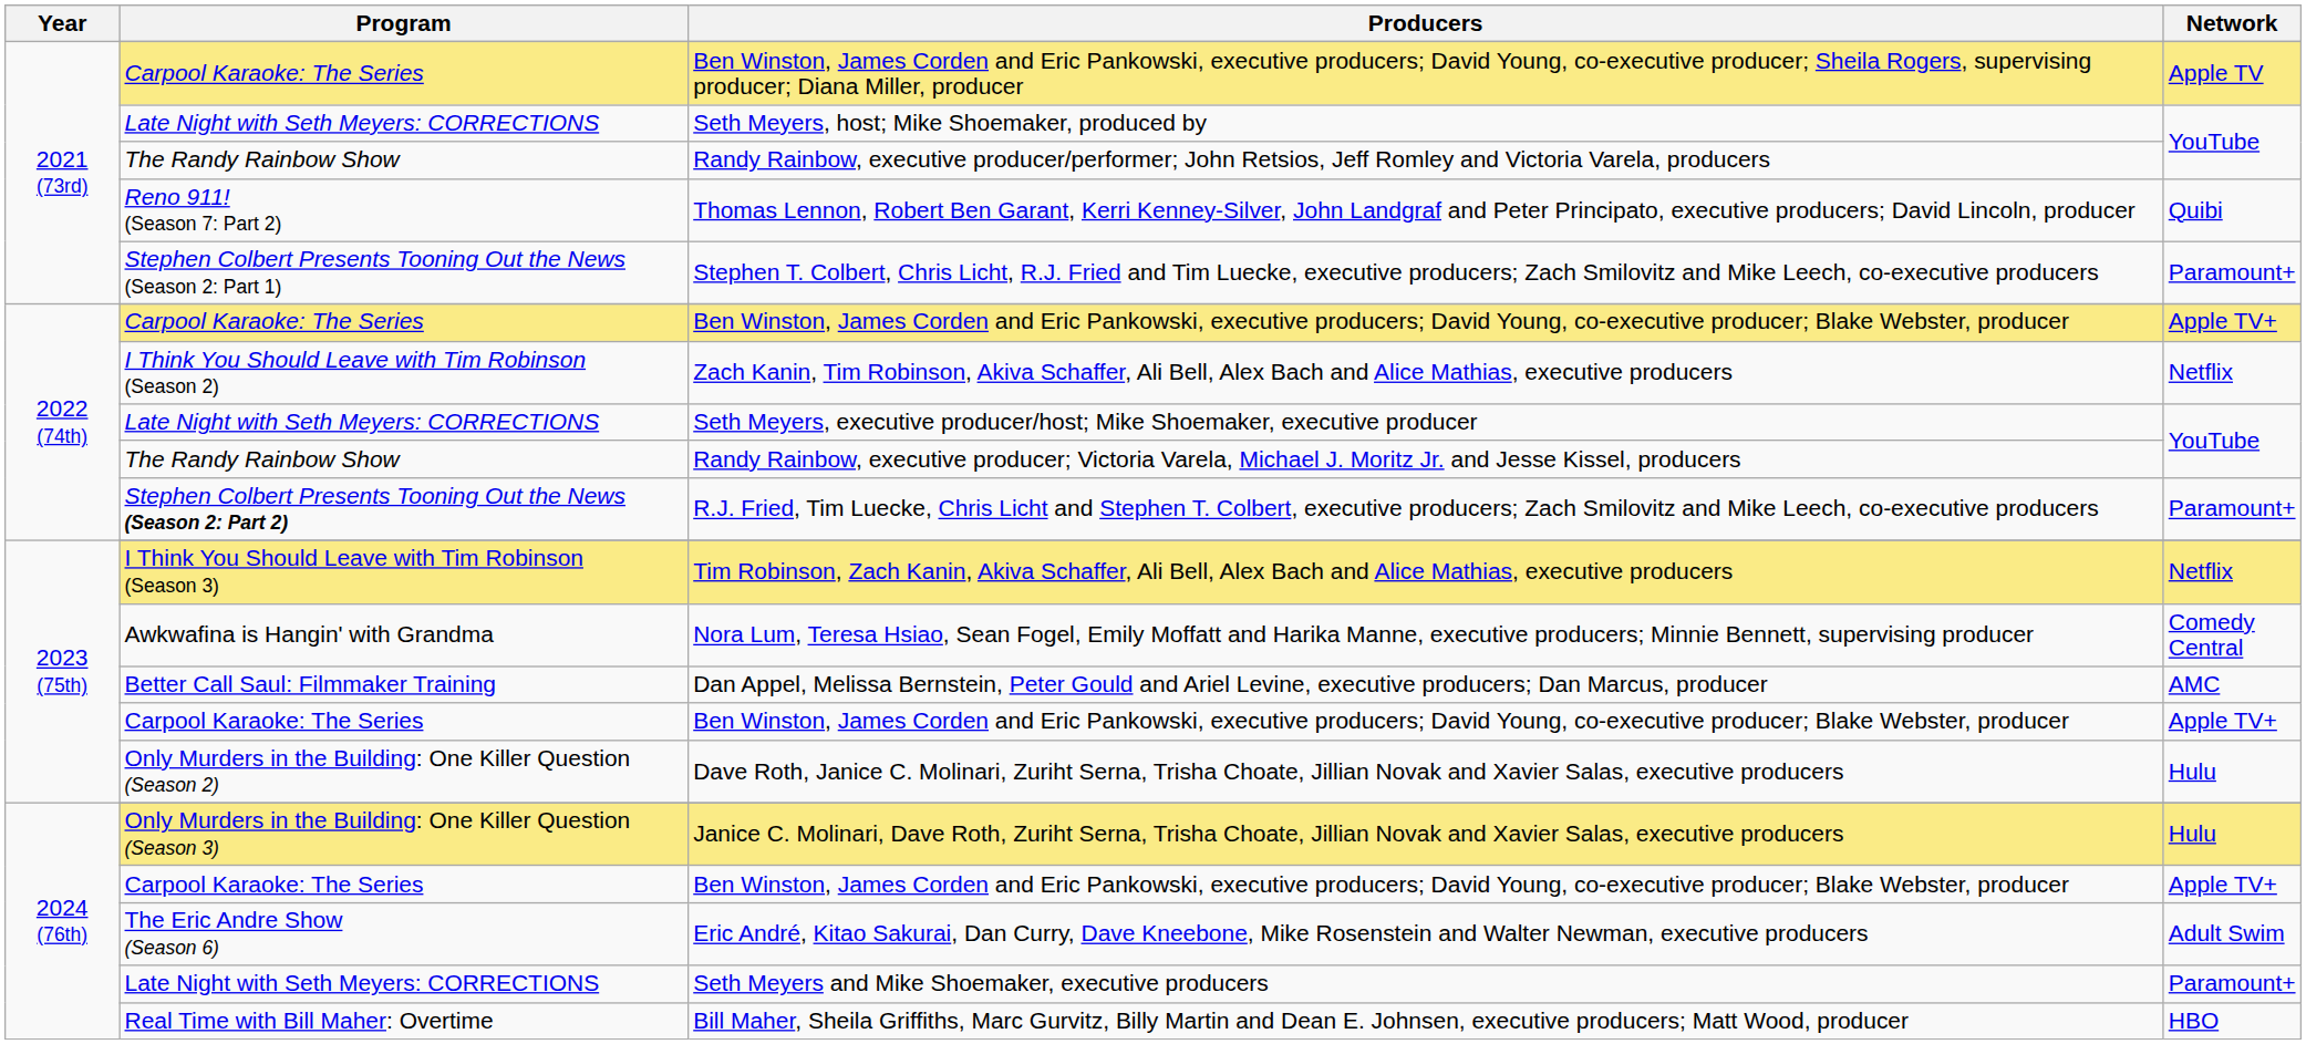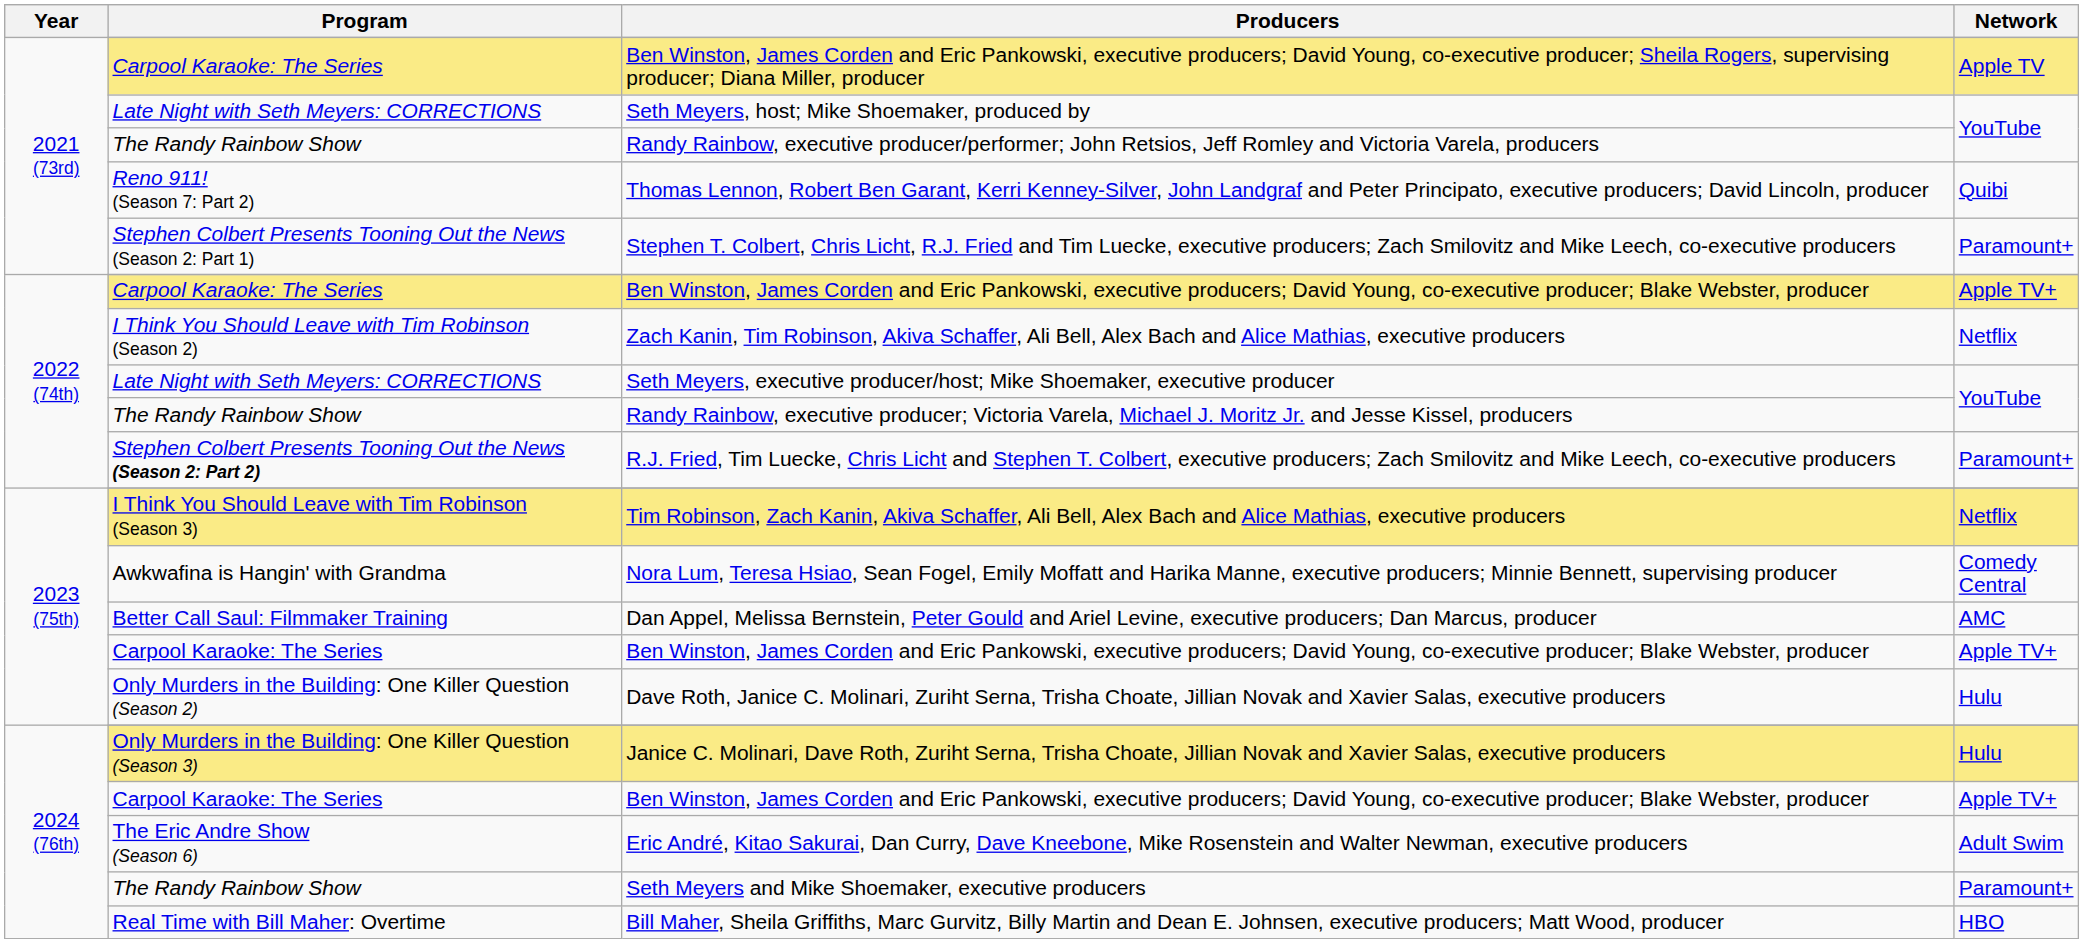Seth Meyers and Mike Shoemaker, executive producers | Program: Late Night with Seth Meyers: CORRECTIONS -> The Randy Rainbow Show
